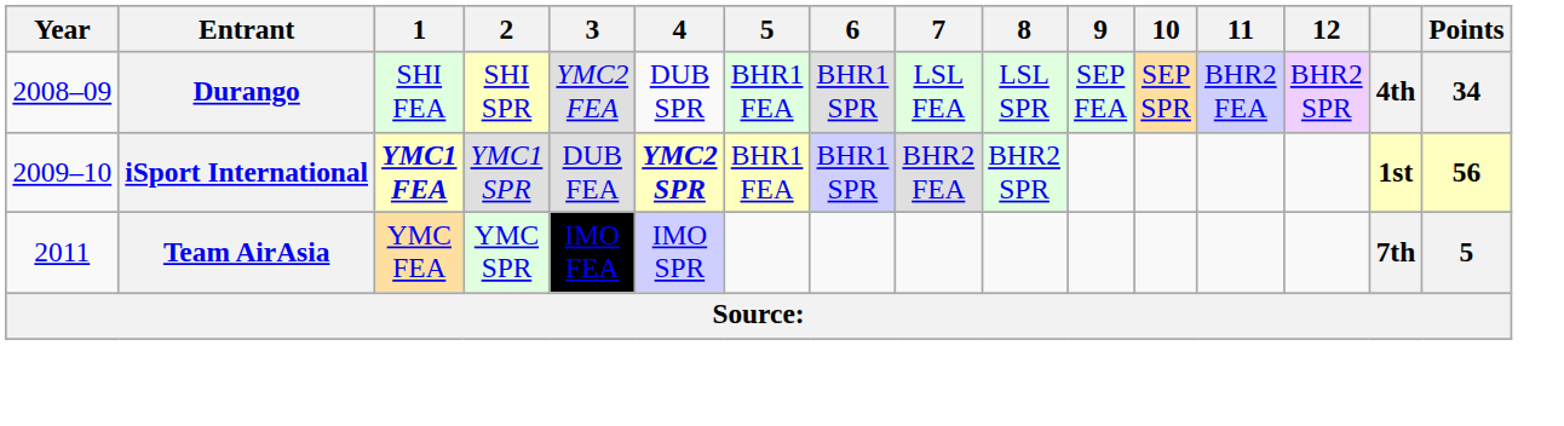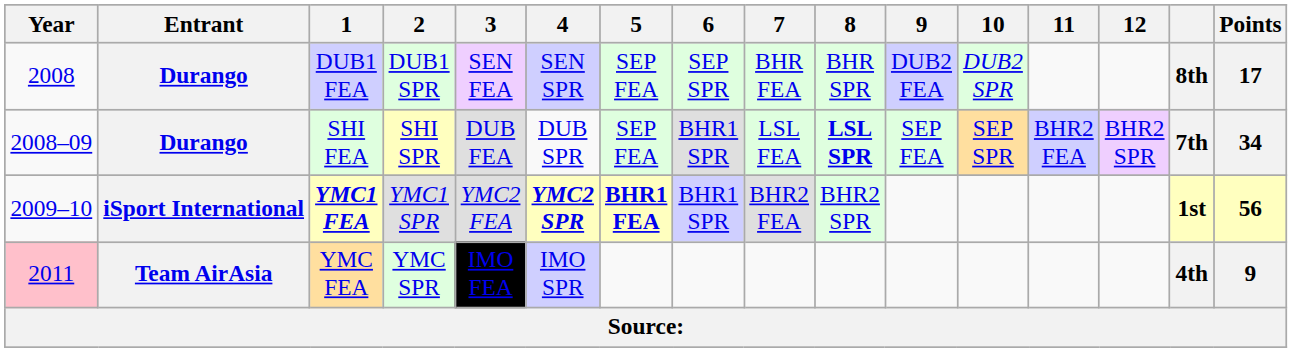+ row: 2008 | Durango | DUB1 FEA | DUB1 SPR | SEN FEA | SEN SPR | SEP FEA | SEP SPR | BHR FEA | BHR SPR | DUB2 FEA | DUB2 SPR | 8th | 17
SHI FEA | 3: YMC2 FEA -> DUB FEA
SHI FEA | 5: BHR1 FEA -> SEP FEA
SHI FEA | 8: normal -> bold
SHI FEA | column 15: 4th -> 7th
YMC1 FEA | 3: DUB FEA -> YMC2 FEA
YMC1 FEA | 5: normal -> bold
YMC FEA | Year: no background -> pink background
YMC FEA | column 15: 7th -> 4th
YMC FEA | Points: 5 -> 9
